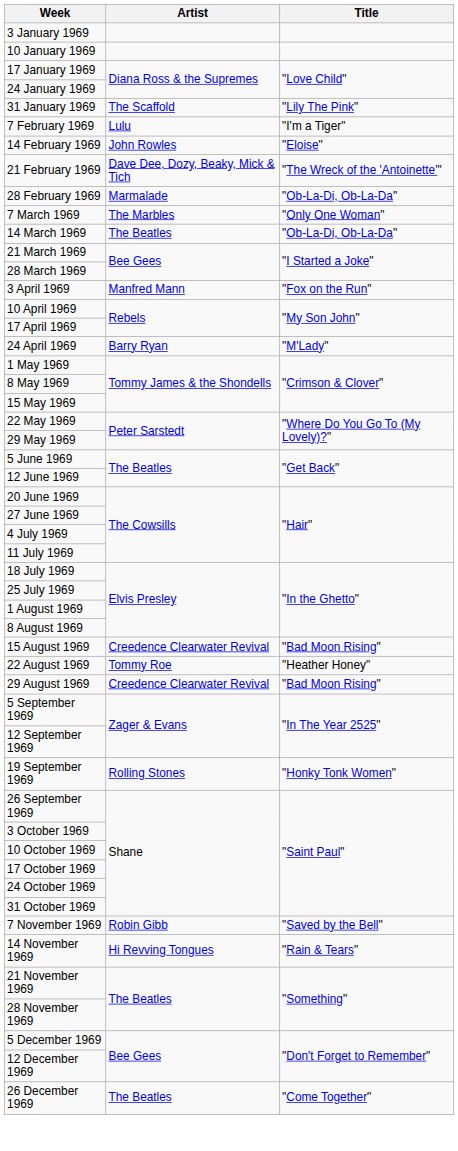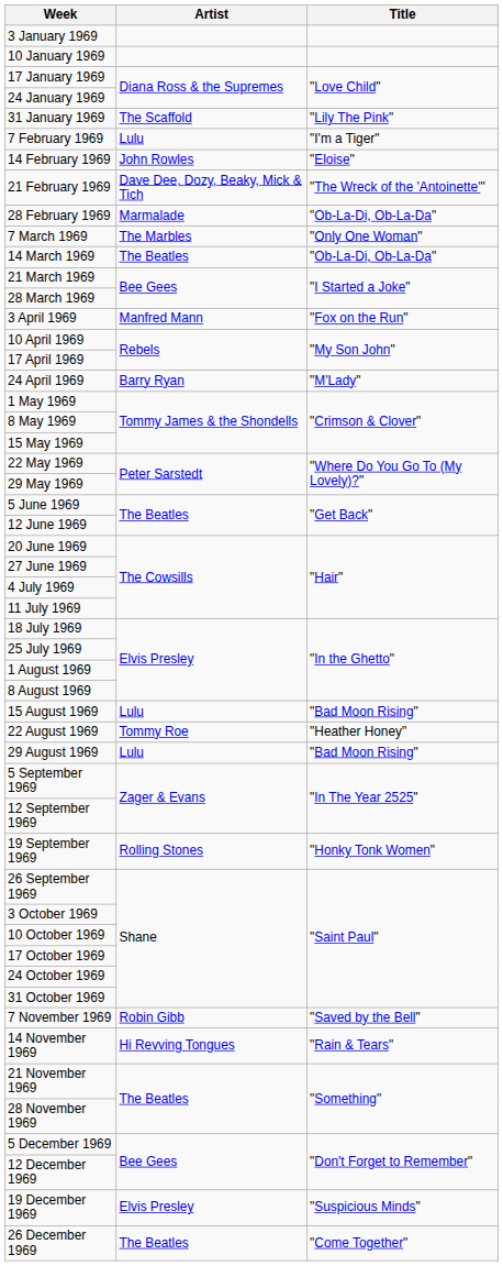15 August 1969 | Artist: Creedence Clearwater Revival -> Lulu
29 August 1969 | Artist: Creedence Clearwater Revival -> Lulu
+ row: 19 December 1969 | Elvis Presley | "Suspicious Minds"
